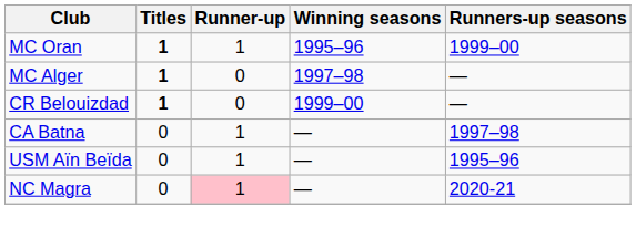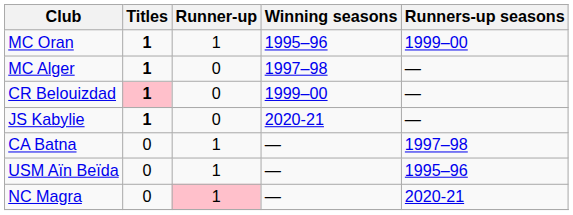CR Belouizdad | Titles: no background -> pink background
+ row: JS Kabylie | 1 | 0 | 2020-21 | —
